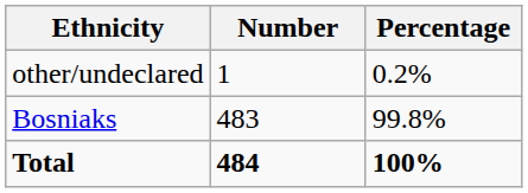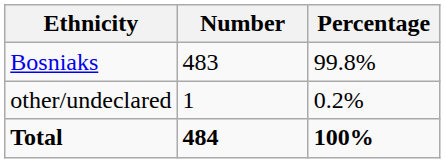rows swapped: Bosniaks <-> other/undeclared
